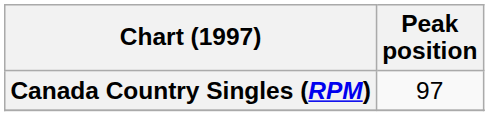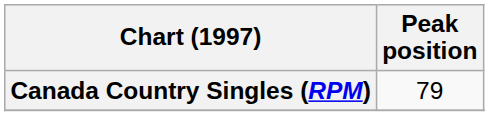Canada Country Singles (RPM) | Peak position: 97 -> 79
